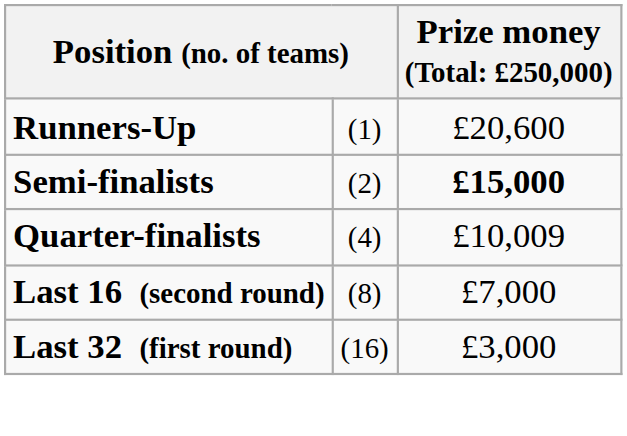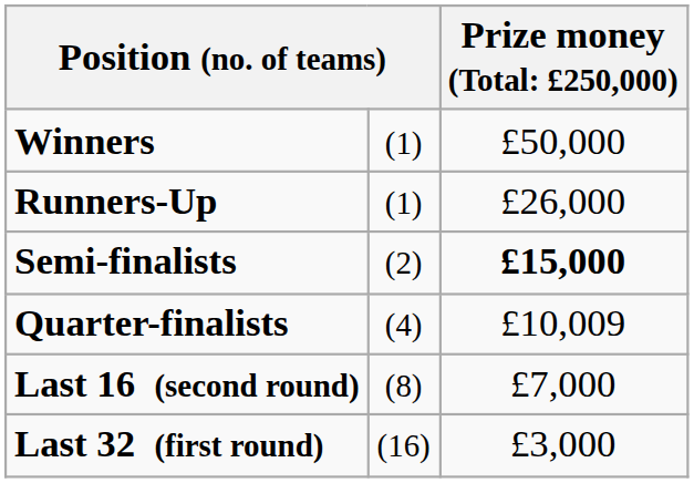+ row: Winners | (1) | £50,000
Runners-Up | column 3: £20,600 -> £26,000
